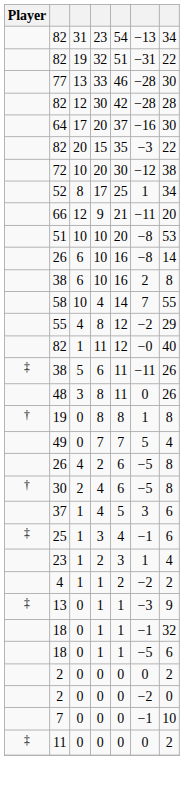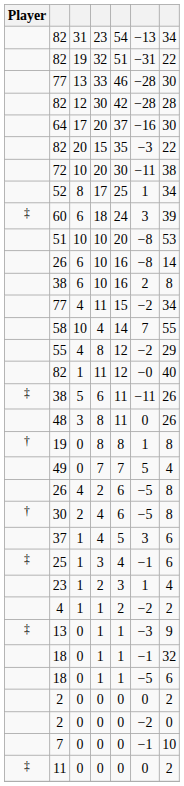72 | column 6: −12 -> −11
+ row: ‡ | 60 | 6 | 18 | 24 | 3 | 39
- row: 66 | 12 | 9 | 21 | −11 | 20
+ row: 77 | 4 | 11 | 15 | −2 | 34
